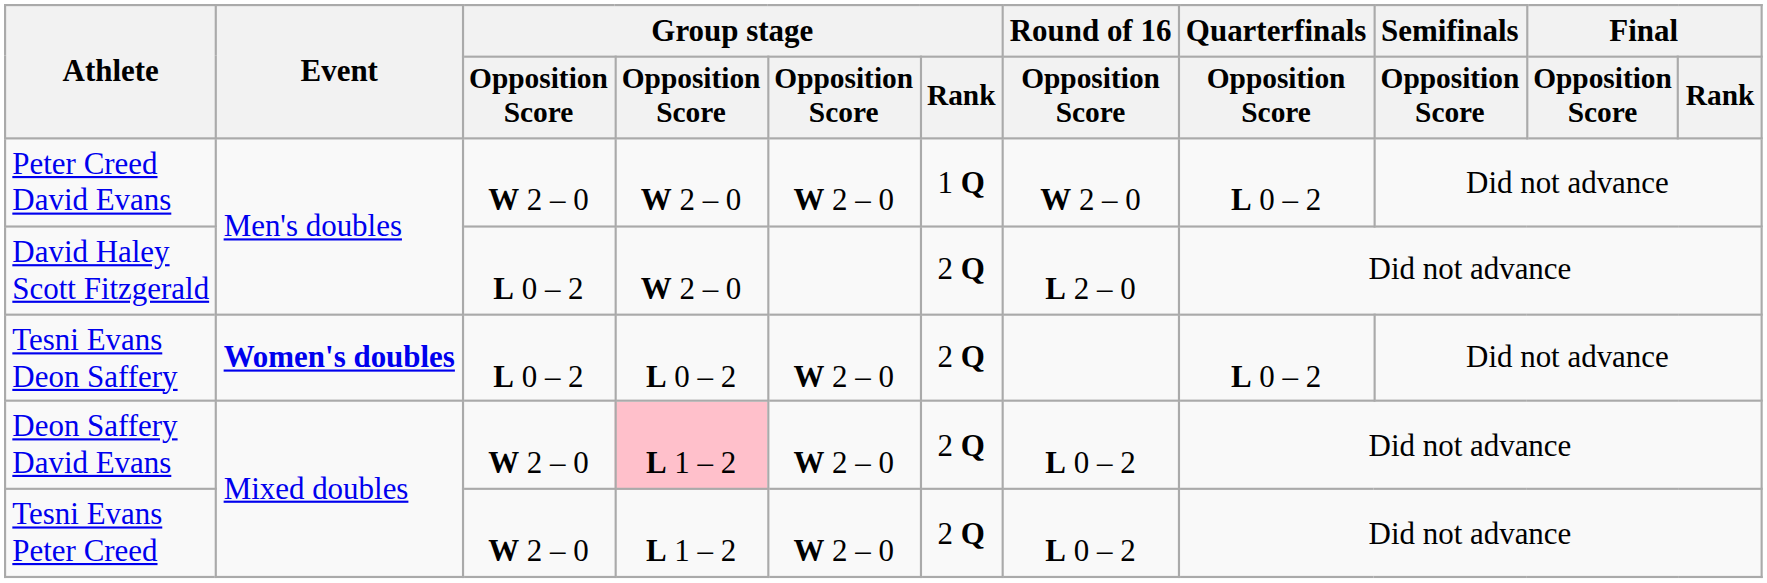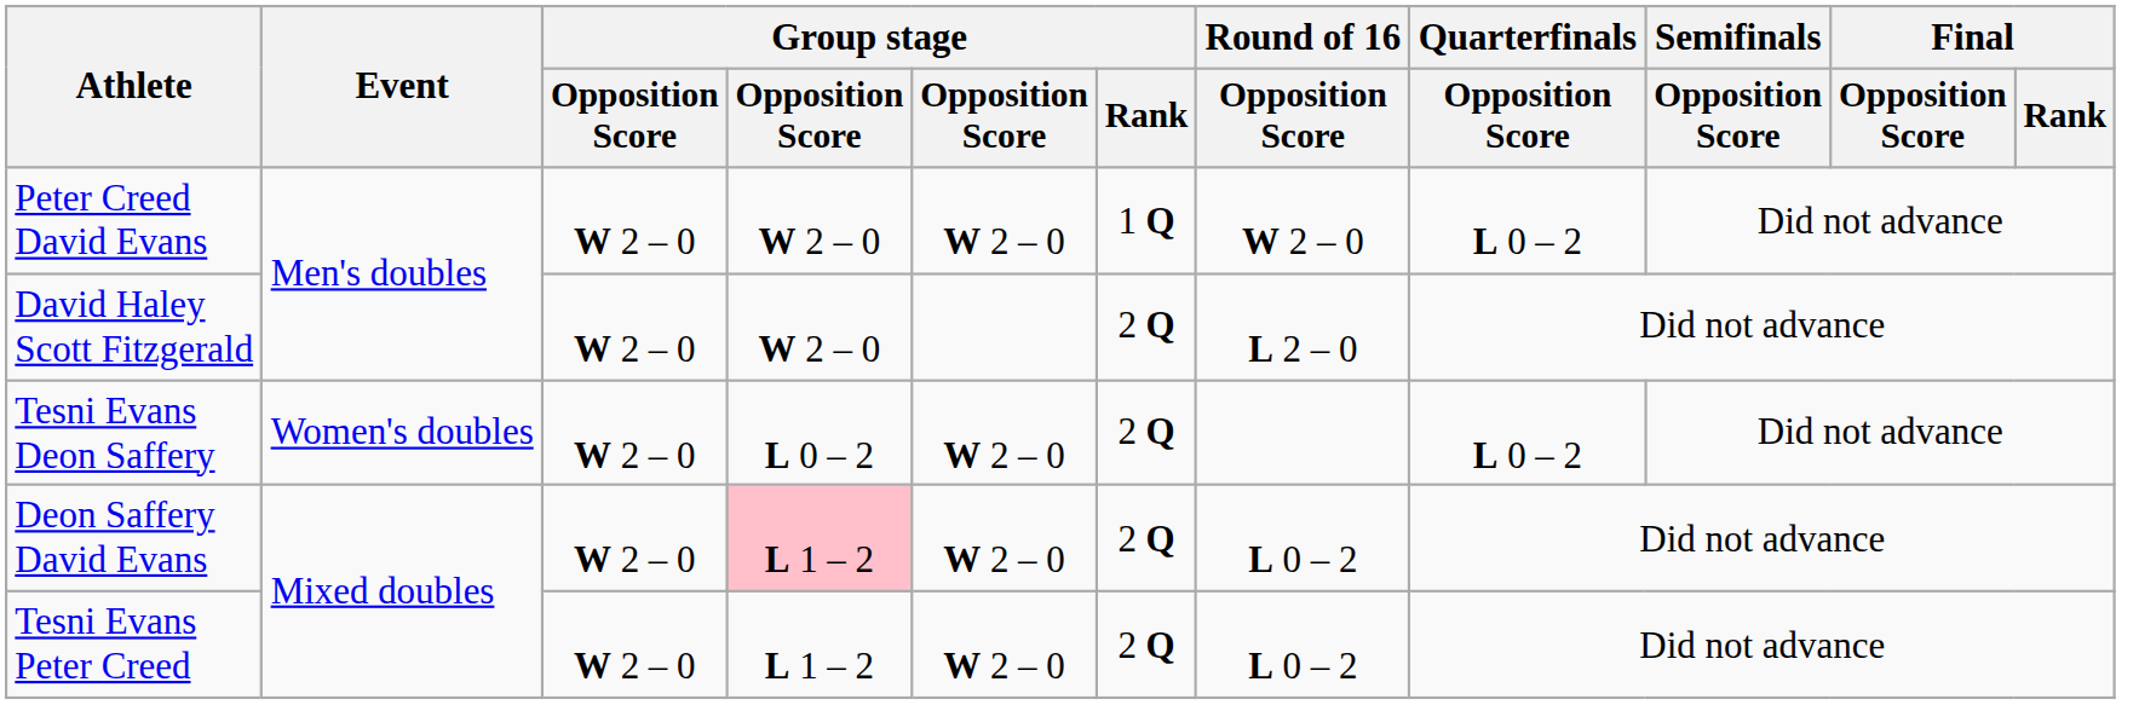David Haley Scott Fitzgerald | column 3: L 0 – 2 -> W 2 – 0
Tesni Evans Deon Saffery | Event: bold -> normal
Tesni Evans Deon Saffery | column 3: L 0 – 2 -> W 2 – 0
